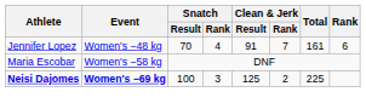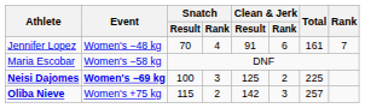Jennifer Lopez | Clean & Jerk / Rank: 7 -> 6
Jennifer Lopez | Rank: 6 -> 7
+ row: Oliba Nieve | Women's +75 kg | 115 | 2 | 142 | 3 | 257
